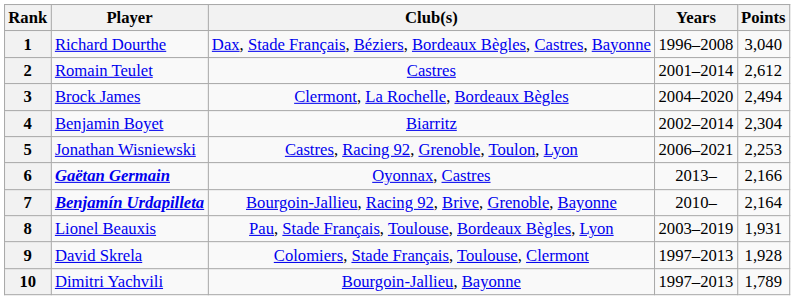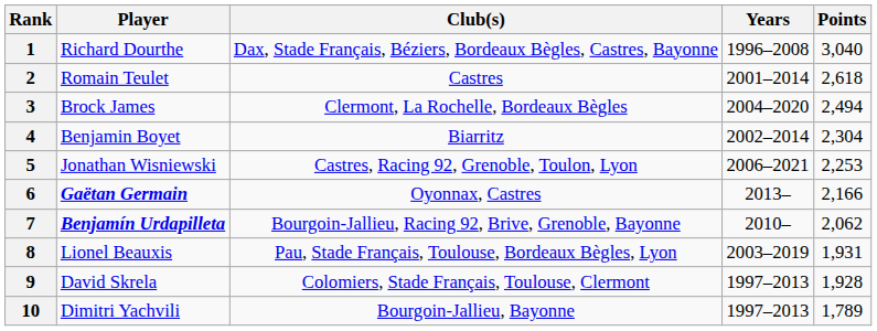2 | Points: 2,612 -> 2,618
7 | Points: 2,164 -> 2,062
